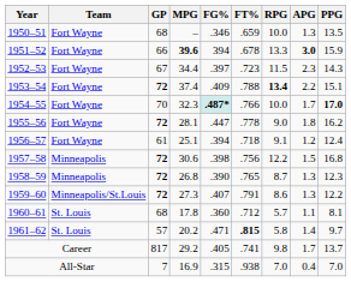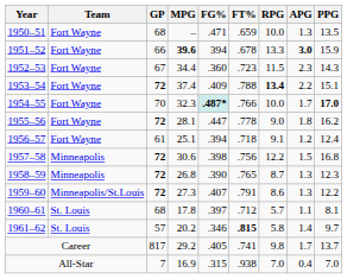1950–51 | FG%: .346 -> .471
1952–53 | FG%: .397 -> .360
1960–61 | FG%: .360 -> .397
1961–62 | FG%: .471 -> .346
